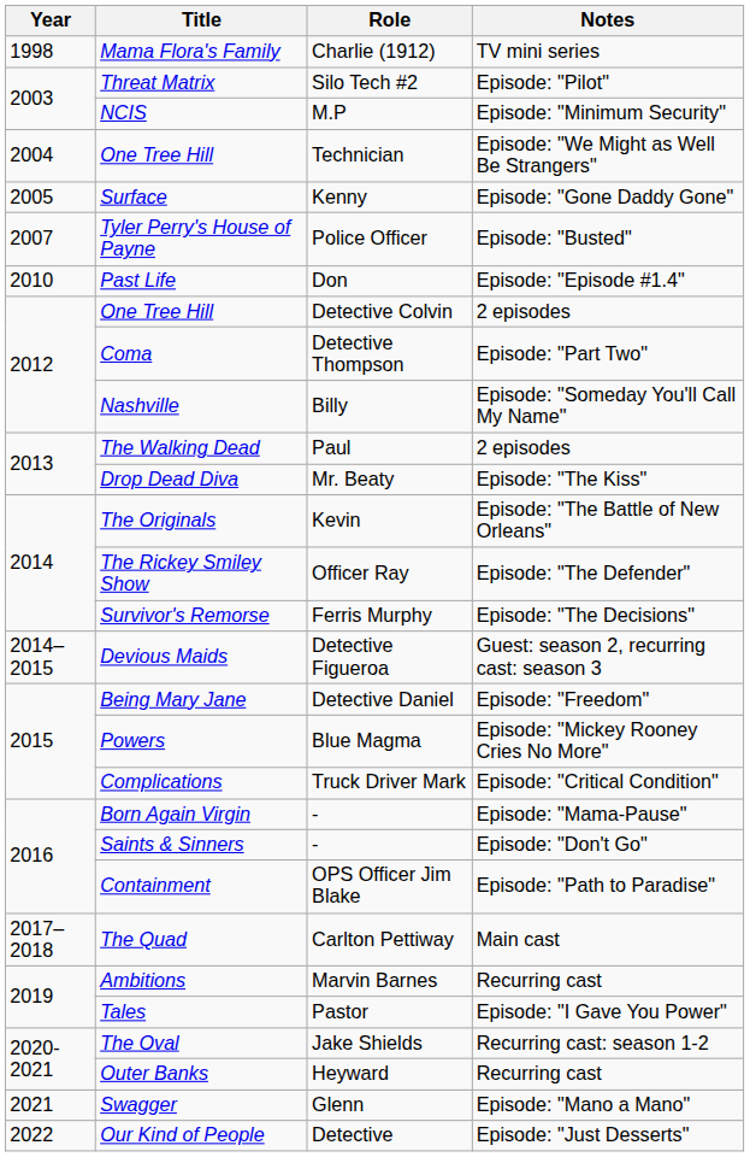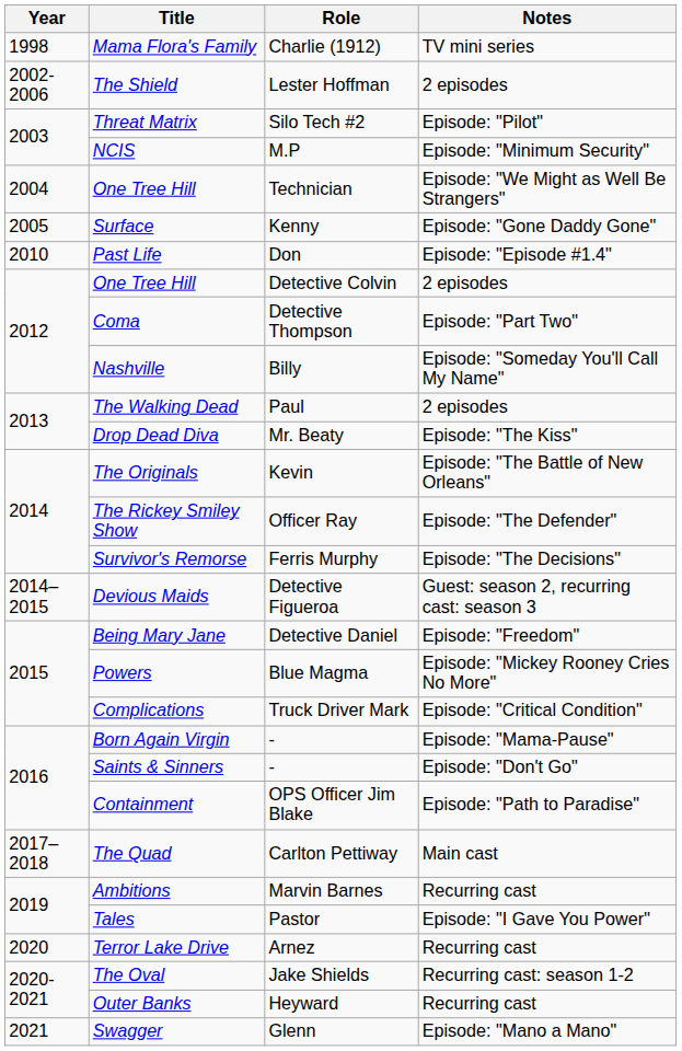+ row: 2002-2006 | The Shield | Lester Hoffman | 2 episodes
- row: 2007 | Tyler Perry's House of Payne | Police Officer | Episode: "Busted"
+ row: 2020 | Terror Lake Drive | Arnez | Recurring cast
- row: 2022 | Our Kind of People | Detective | Episode: "Just Desserts"
